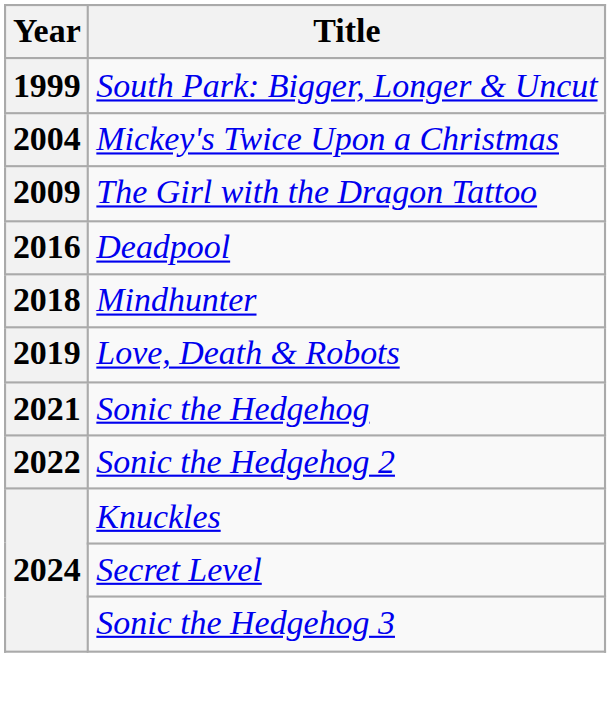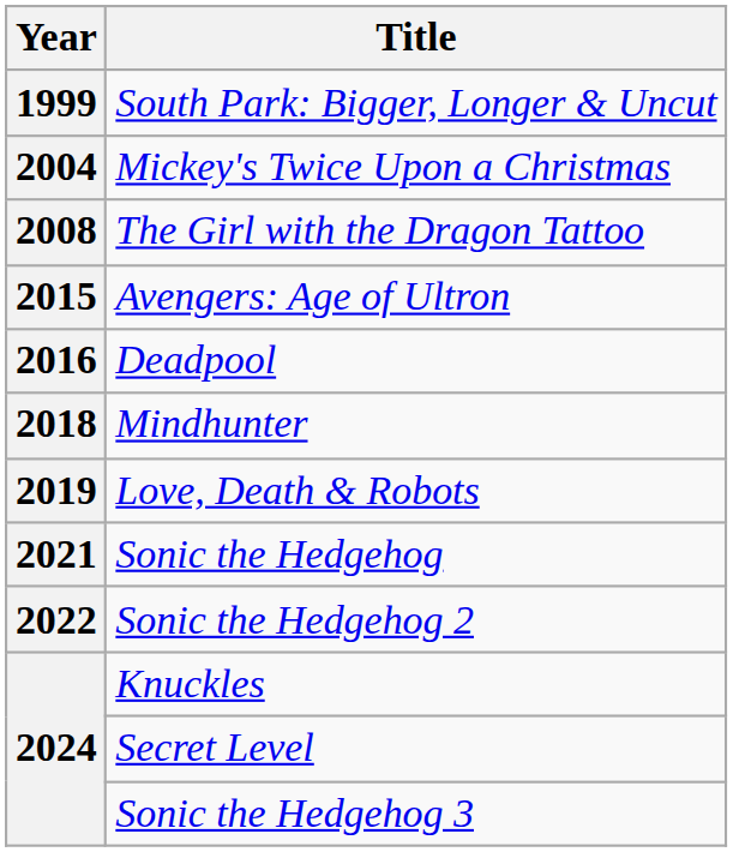The Girl with the Dragon Tattoo | Year: 2009 -> 2008
+ row: 2015 | Avengers: Age of Ultron
